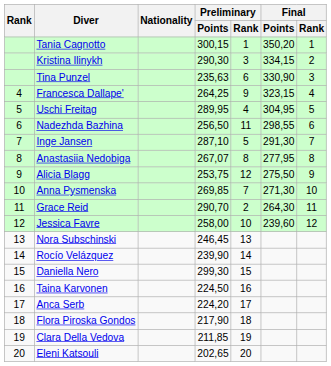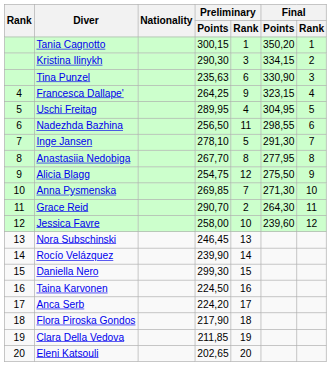Inge Jansen | Preliminary / Points: 287,10 -> 278,10
Anastasiia Nedobiga | Preliminary / Points: 267,07 -> 267,70
Alicia Blagg | Preliminary / Points: 253,75 -> 254,75
